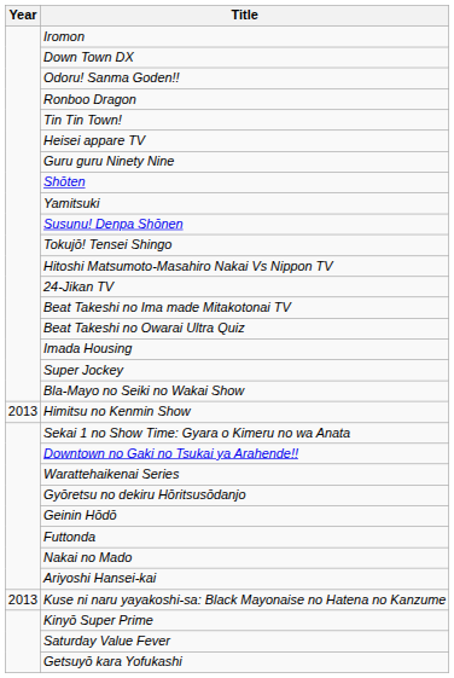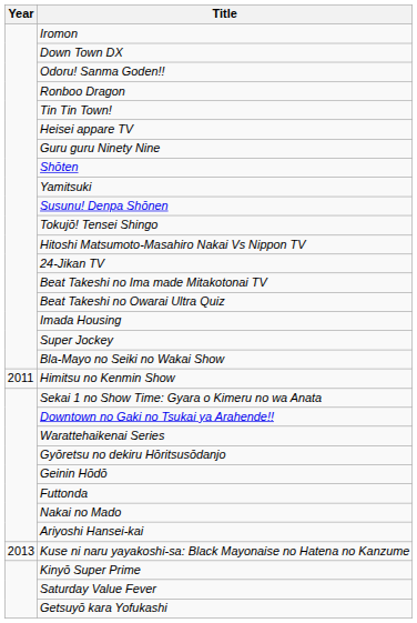Himitsu no Kenmin Show | Year: 2013 -> 2011
